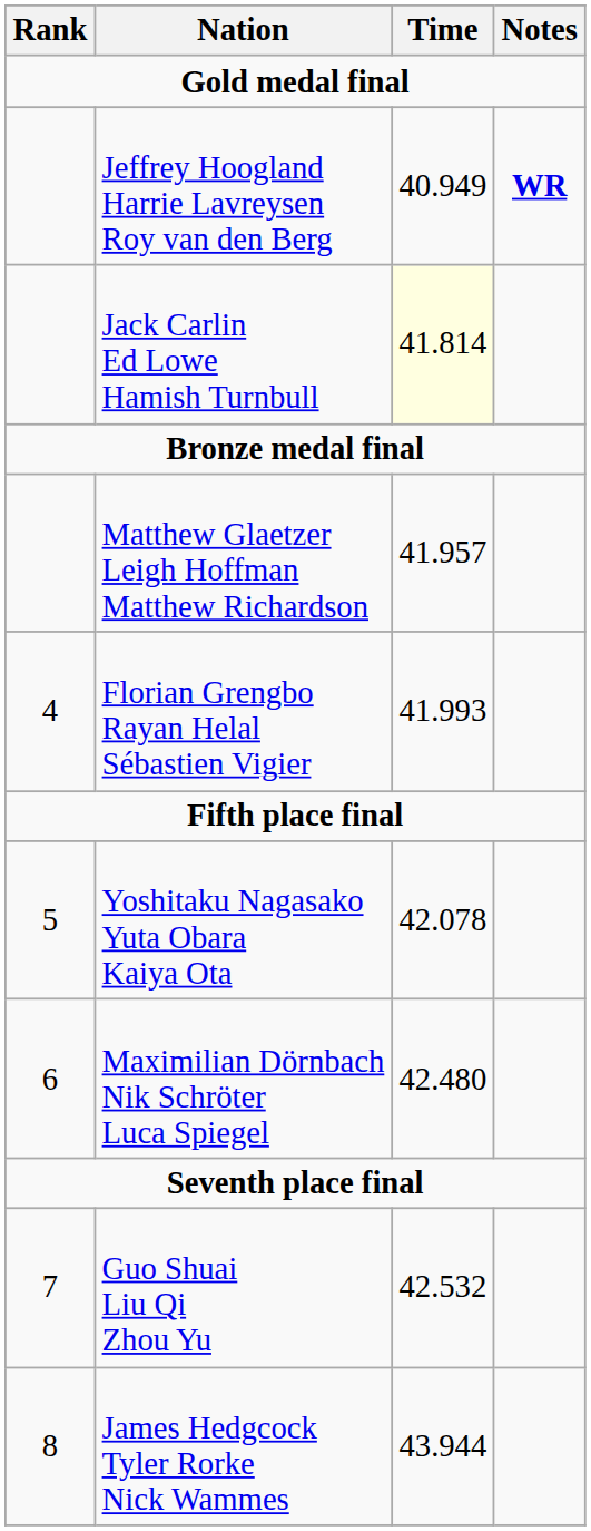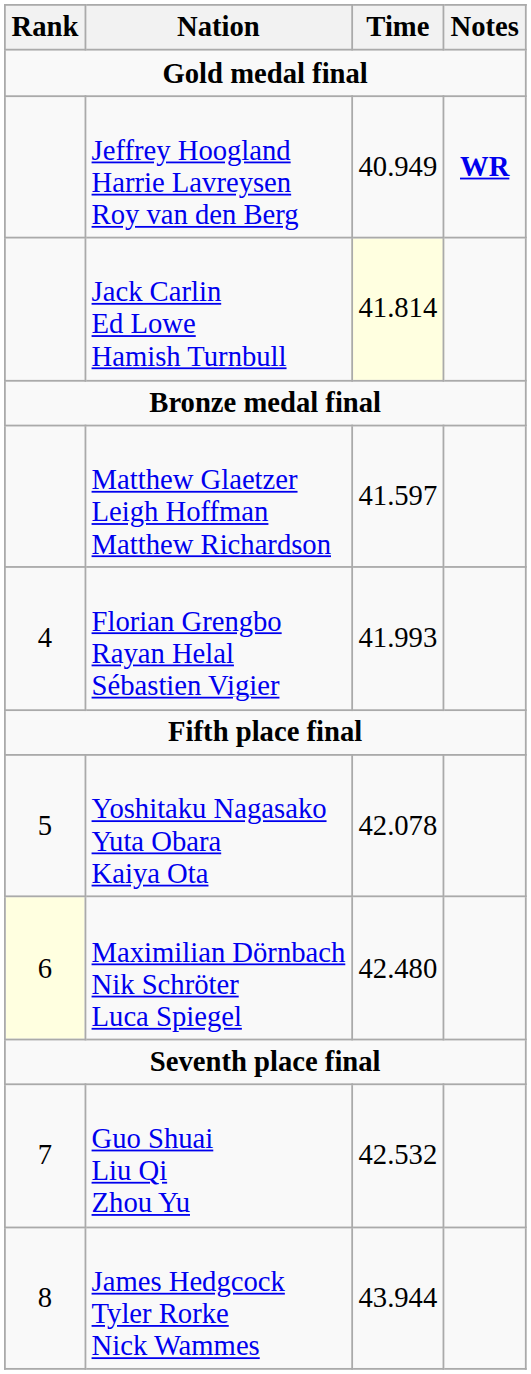Matthew Glaetzer Leigh Hoffman Matthew Richardson | Time: 41.957 -> 41.597
Maximilian Dörnbach Nik Schröter Luca Spiegel | Rank: no background -> lightyellow background
